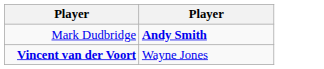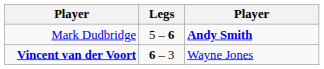+ column: Legs | 5 – 6 | 6 – 3
